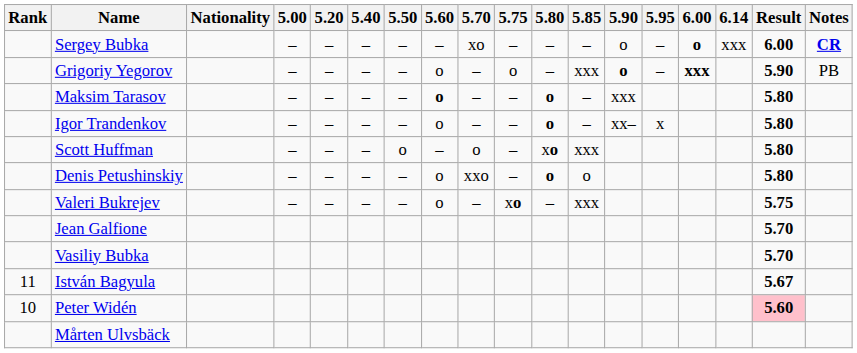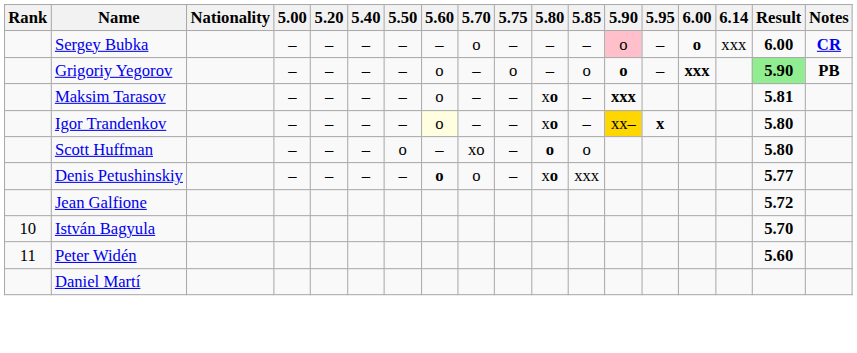Sergey Bubka | 5.70: xo -> o
Sergey Bubka | 5.90: no background -> pink background
Grigoriy Yegorov | 5.85: xxx -> o
Grigoriy Yegorov | Result: no background -> lightgreen background
Grigoriy Yegorov | Notes: normal -> bold
Maksim Tarasov | 5.60: bold -> normal
Maksim Tarasov | 5.80: o -> xo
Maksim Tarasov | 5.90: normal -> bold
Maksim Tarasov | Result: 5.80 -> 5.81
Igor Trandenkov | 5.60: no background -> lightyellow background
Igor Trandenkov | 5.80: o -> xo
Igor Trandenkov | 5.90: no background -> gold background
Igor Trandenkov | 5.95: normal -> bold
Scott Huffman | 5.70: o -> xo
Scott Huffman | 5.80: xo -> o
Scott Huffman | 5.85: xxx -> o
Denis Petushinskiy | 5.60: normal -> bold
Denis Petushinskiy | 5.70: xxo -> o
Denis Petushinskiy | 5.80: o -> xo
Denis Petushinskiy | 5.85: o -> xxx
Denis Petushinskiy | Result: 5.80 -> 5.77
- row: Valeri Bukrejev | – | – | – | – | o | – | xo | – | xxx | 5.75
Jean Galfione | Result: 5.70 -> 5.72
- row: Vasiliy Bubka | 5.70
István Bagyula | Rank: 11 -> 10
István Bagyula | Result: 5.67 -> 5.70
Peter Widén | Rank: 10 -> 11
Peter Widén | Result: pink background -> no background
- row: Mårten Ulvsbäck
+ row: Daniel Martí
